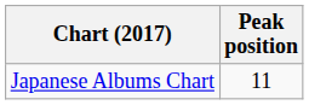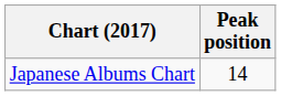Japanese Albums Chart | Peak position: 11 -> 14
